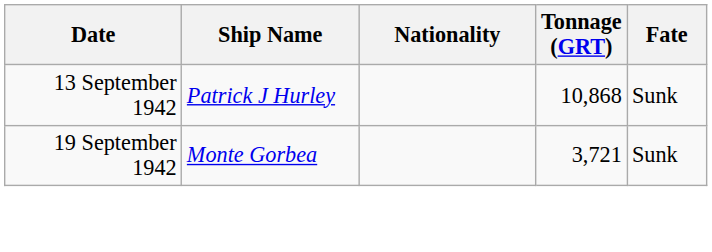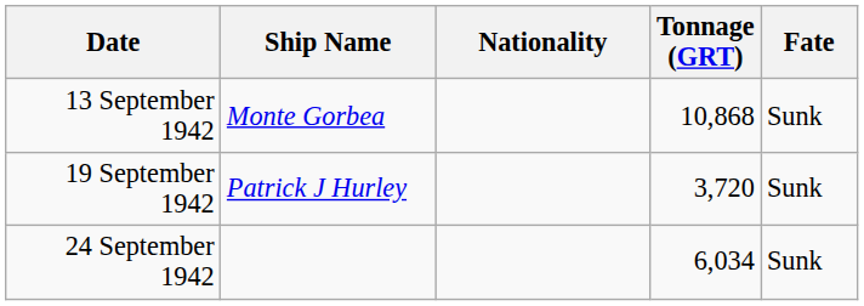13 September 1942 | Ship Name: Patrick J Hurley -> Monte Gorbea
19 September 1942 | Ship Name: Monte Gorbea -> Patrick J Hurley
19 September 1942 | Tonnage (GRT): 3,721 -> 3,720
+ row: 24 September 1942 | 6,034 | Sunk
